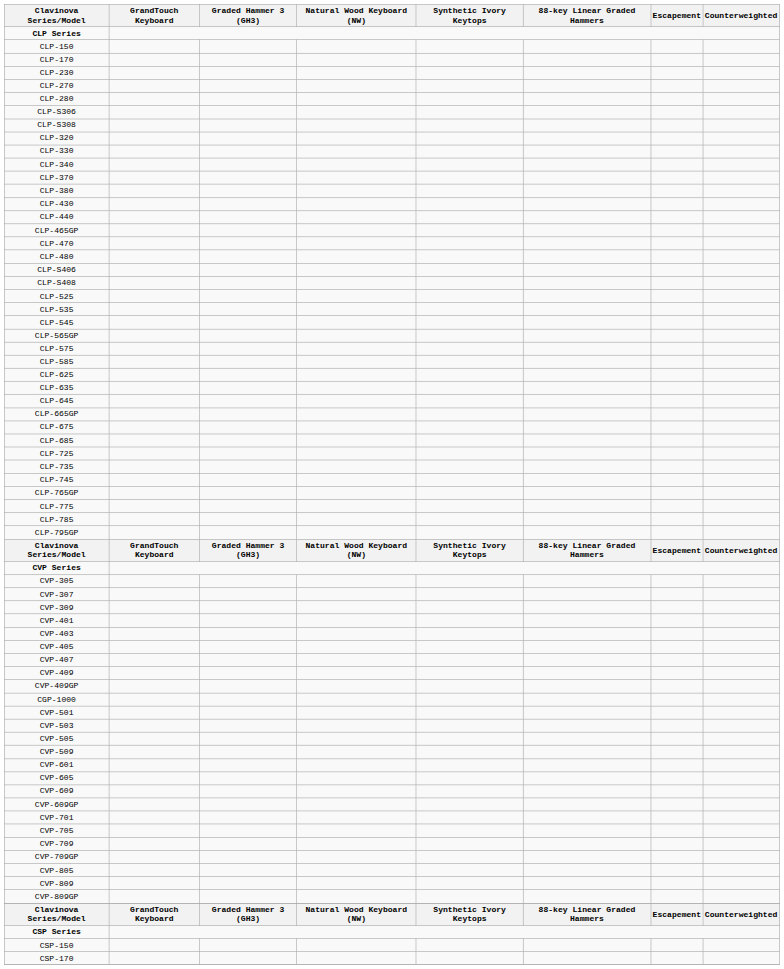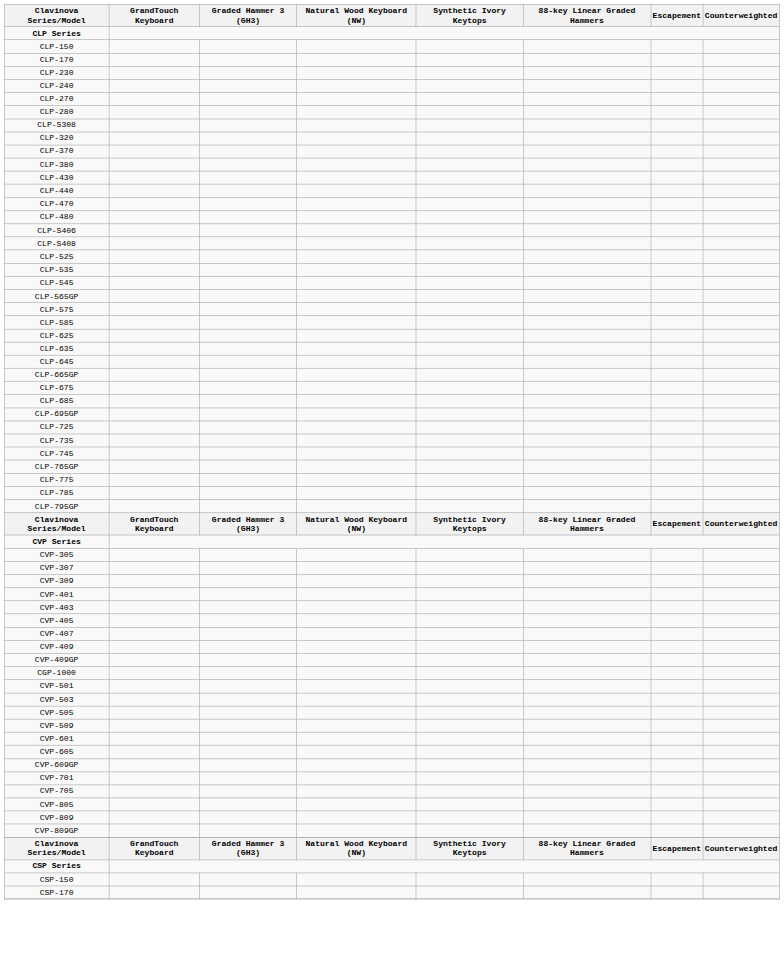+ row: CLP-240
- row: CLP-S306
- row: CLP-330
- row: CLP-340
- row: CLP-465GP
+ row: CLP-695GP
- row: CVP-609
- row: CVP-709
- row: CVP-709GP
